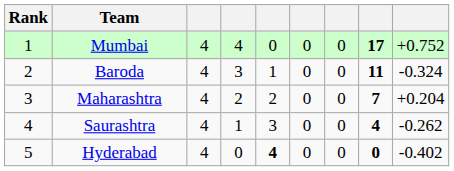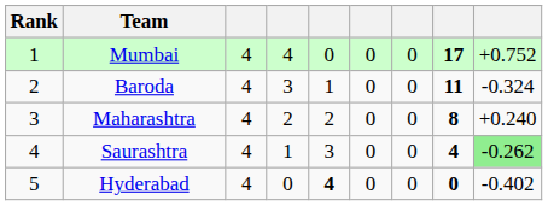Maharashtra | column 8: 7 -> 8
Maharashtra | column 9: +0.204 -> +0.240
Saurashtra | column 9: no background -> lightgreen background
